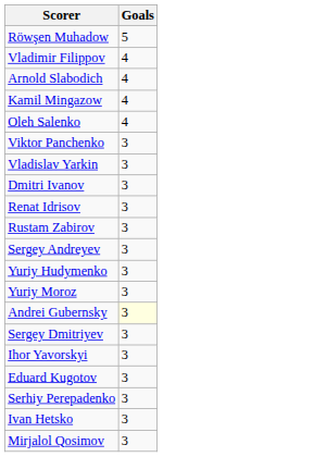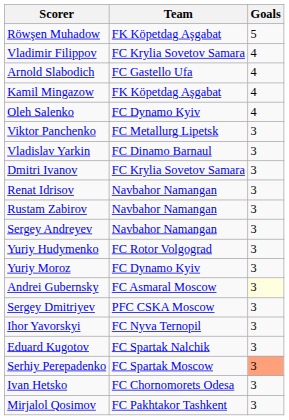+ column: Team | FK Köpetdag Aşgabat | FC Krylia Sovetov Samara | FC Gastello Ufa | FK Köpetdag Aşgabat | FC Dynamo Kyiv | FC Metallurg Lipetsk | FC Dinamo Barnaul | FC Krylia Sovetov Samara | Navbahor Namangan | Navbahor Namangan | Navbahor Namangan | FC Rotor Volgograd | FC Dynamo Kyiv | FC Asmaral Moscow | PFC CSKA Moscow | FC Nyva Ternopil | FC Spartak Nalchik | FC Spartak Moscow | FC Chornomorets Odesa | FC Pakhtakor Tashkent
Serhiy Perepadenko | Goals: no background -> lightsalmon background
